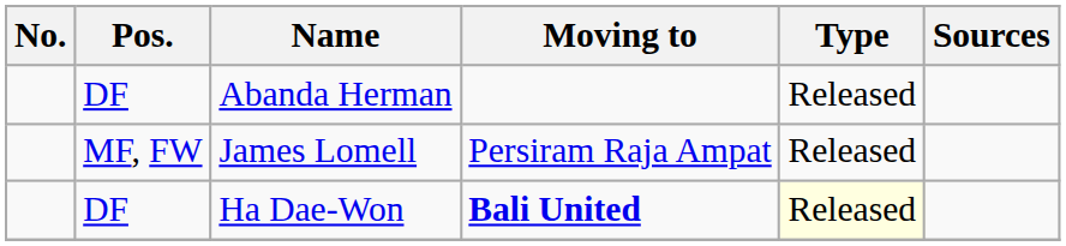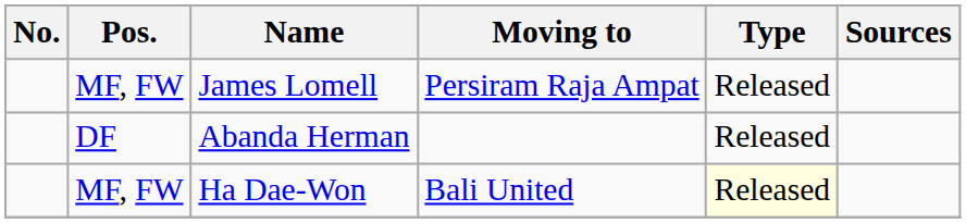rows swapped: Abanda Herman <-> James Lomell
Ha Dae-Won | Pos.: DF -> MF, FW
Ha Dae-Won | Moving to: bold -> normal
